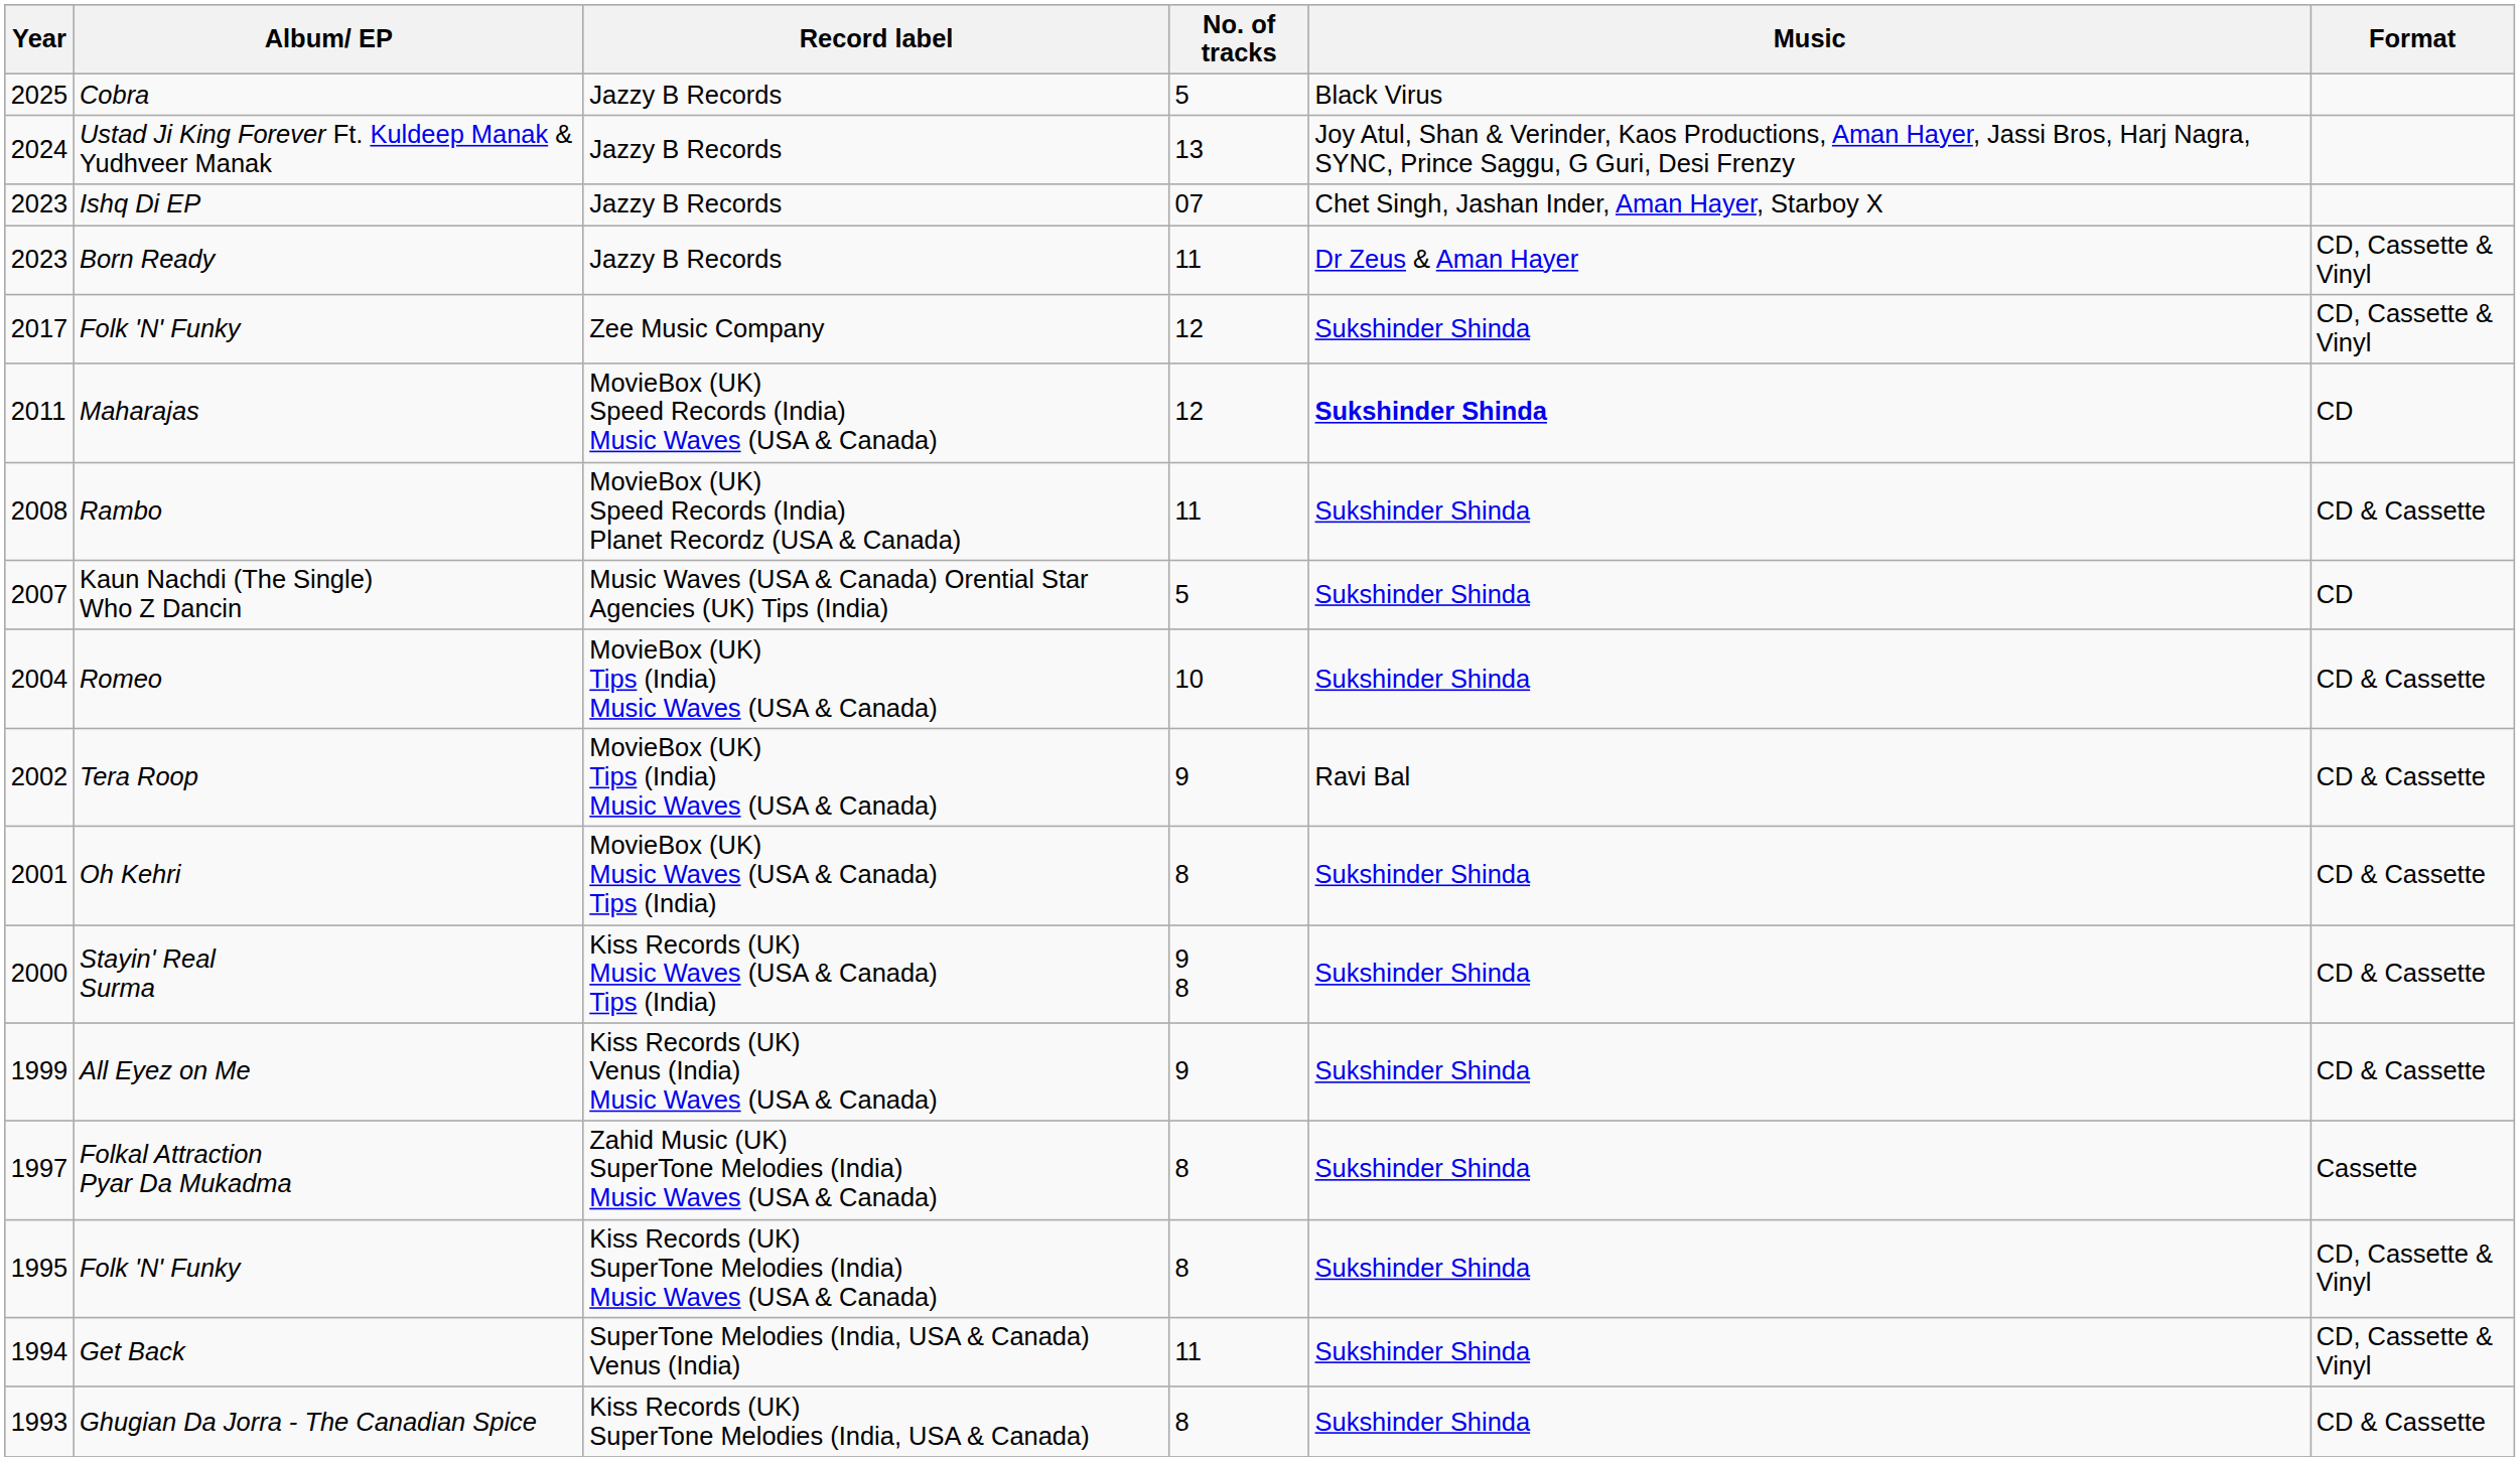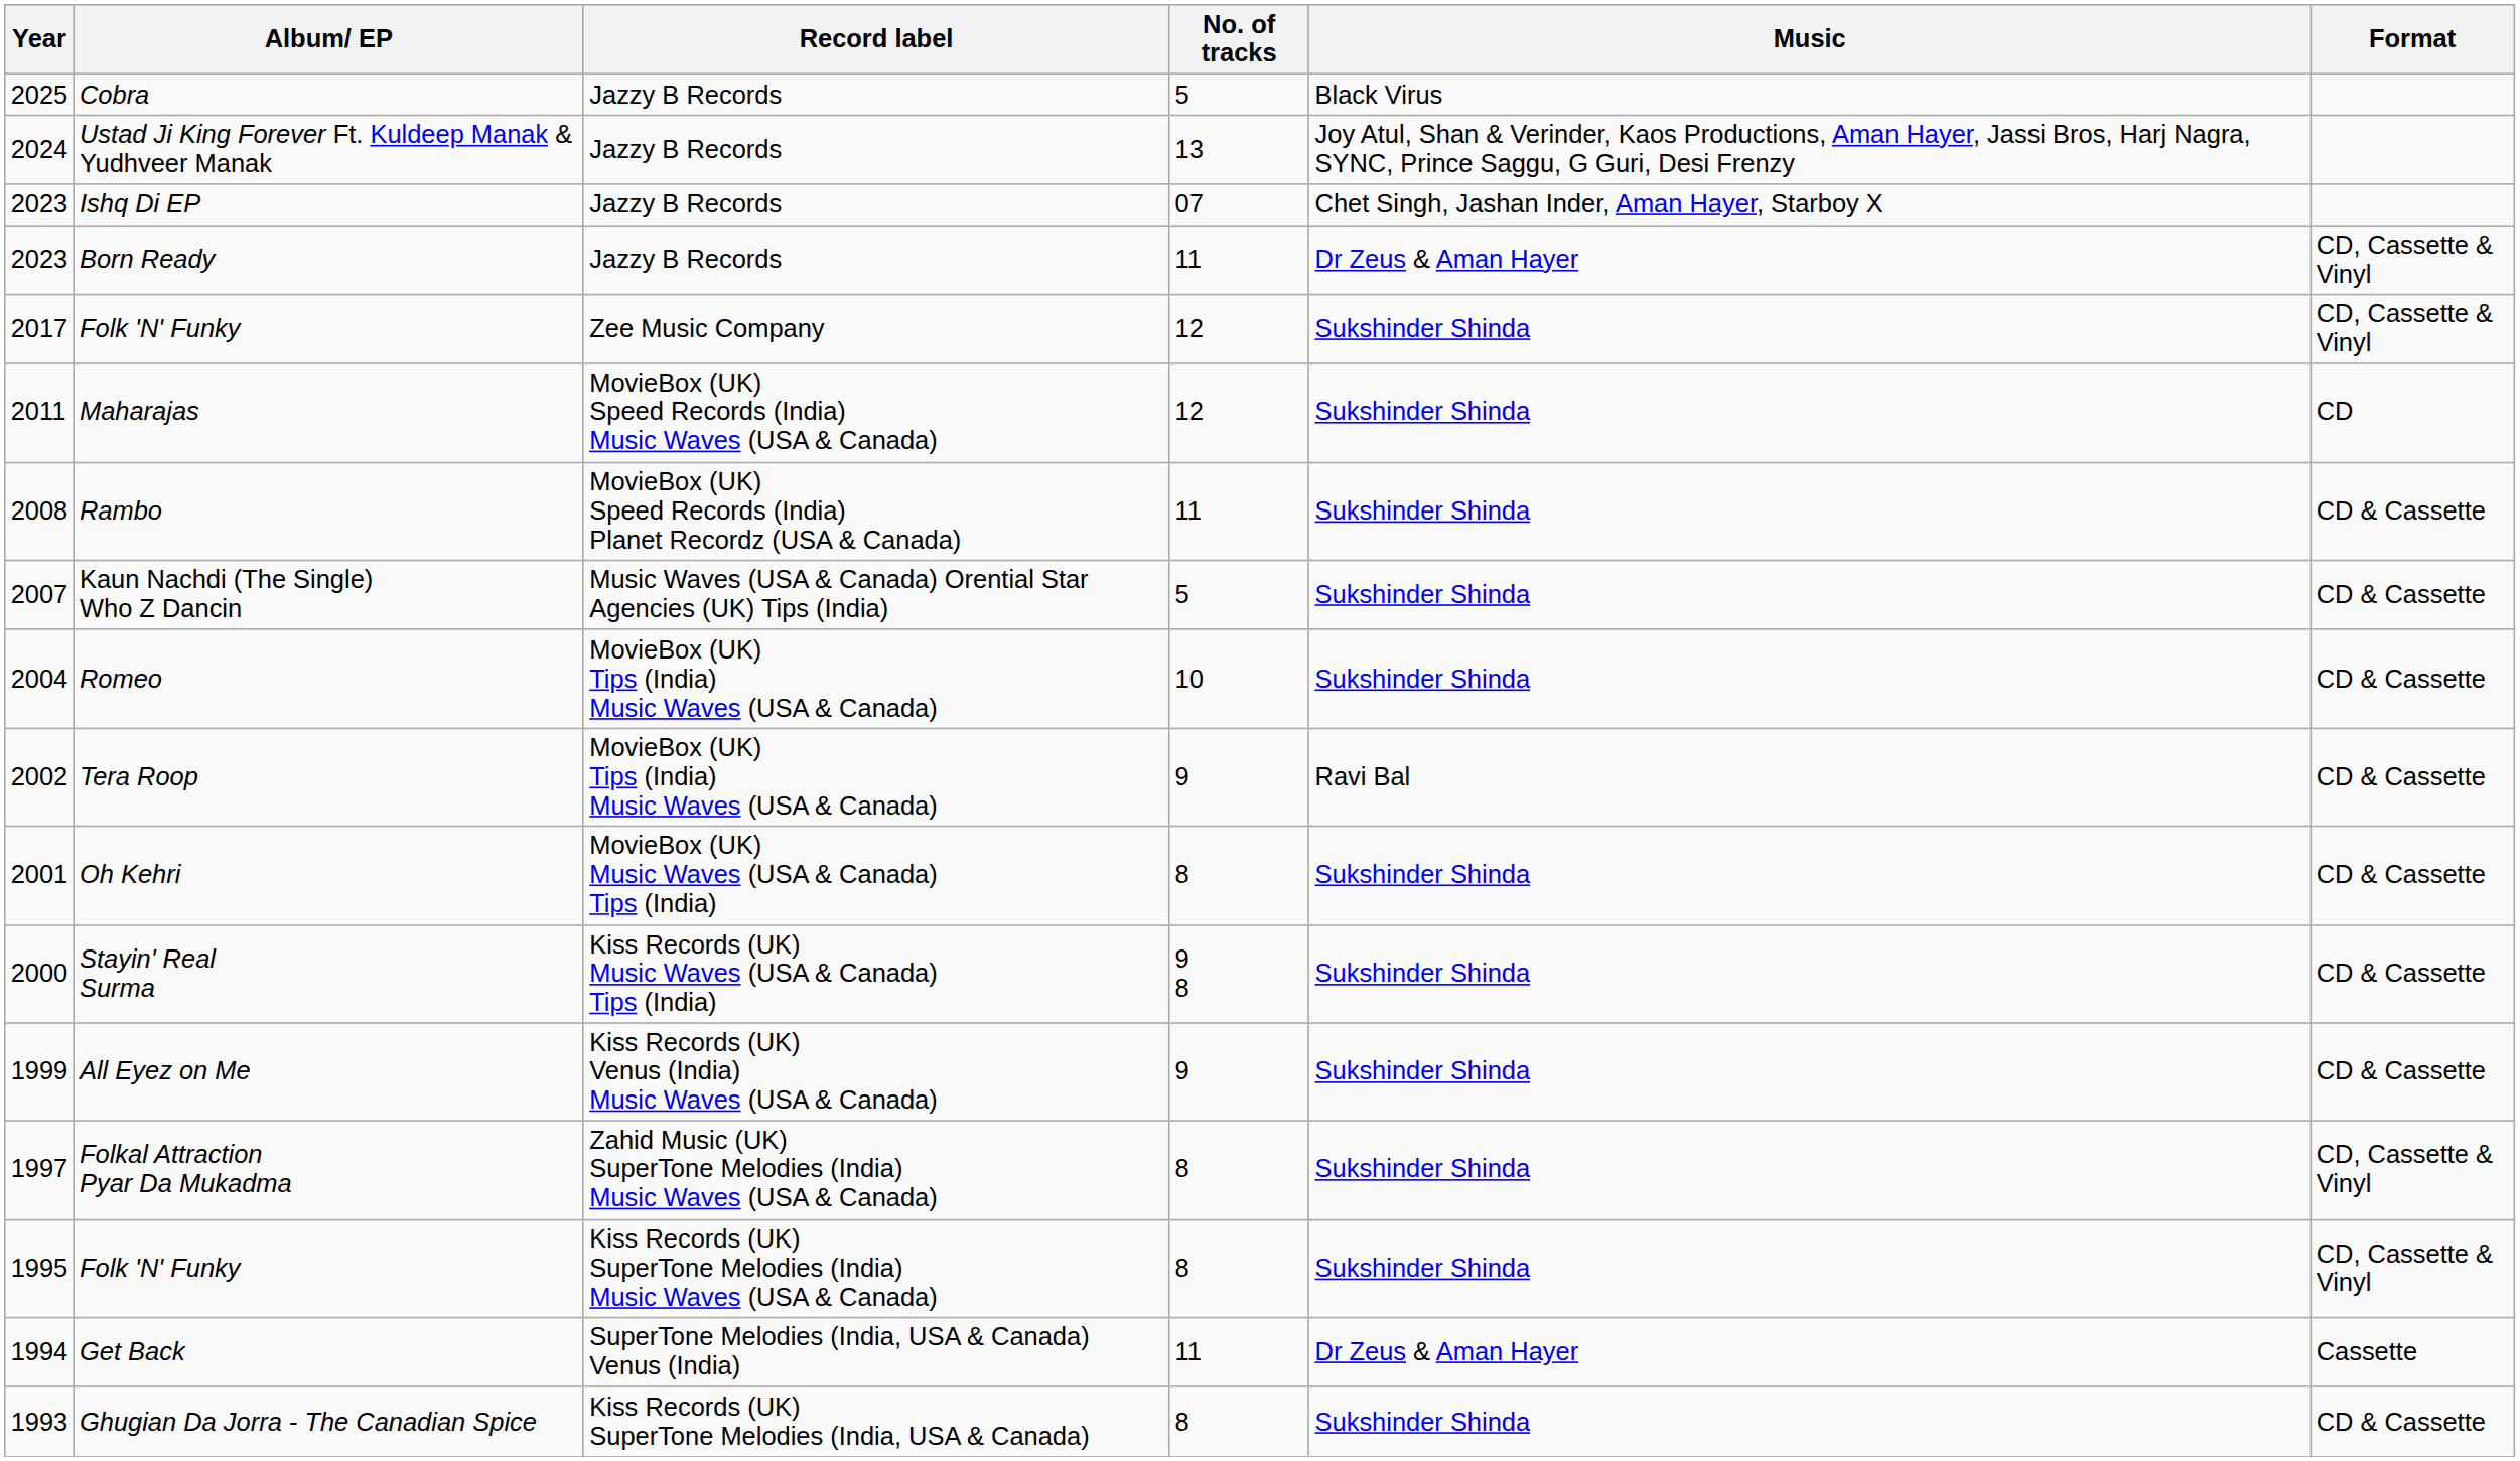Maharajas | Music: bold -> normal
Kaun Nachdi (The Single) Who Z Dancin | Format: CD -> CD & Cassette
Folkal Attraction Pyar Da Mukadma | Format: Cassette -> CD, Cassette & Vinyl
Get Back | Music: Sukshinder Shinda -> Dr Zeus & Aman Hayer
Get Back | Format: CD, Cassette & Vinyl -> Cassette
